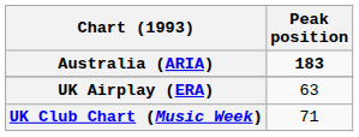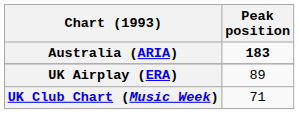UK Airplay (ERA) | Peak position: 63 -> 89
